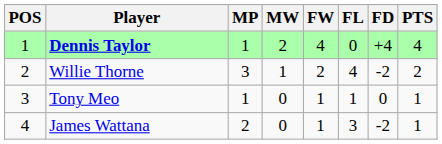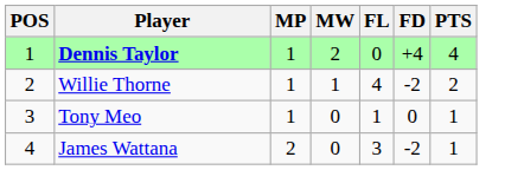- column: FW | 4 | 2 | 1 | 1
Willie Thorne | MP: 3 -> 1
